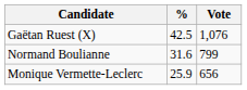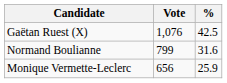columns swapped: Vote <-> %
